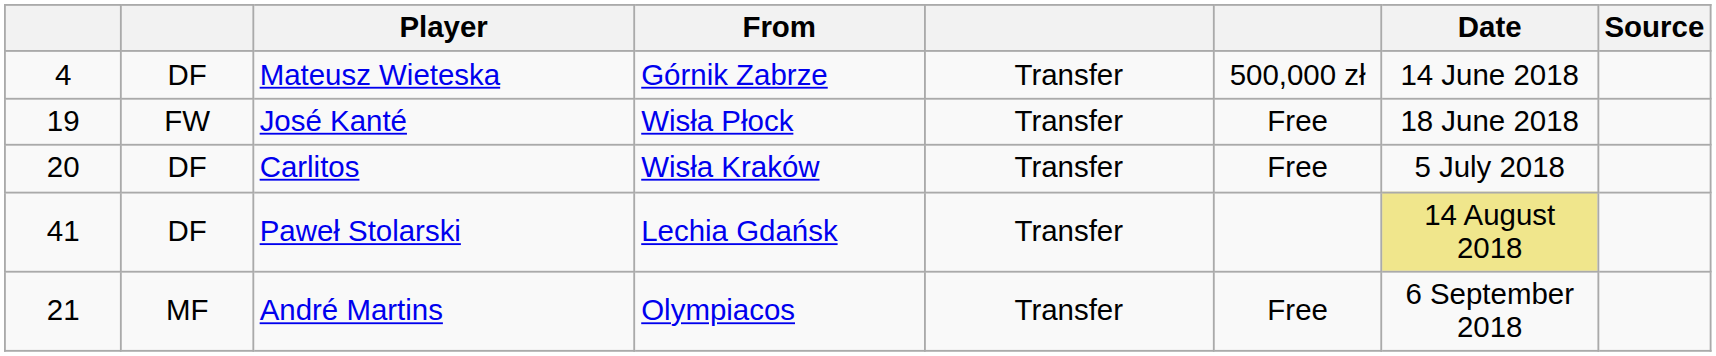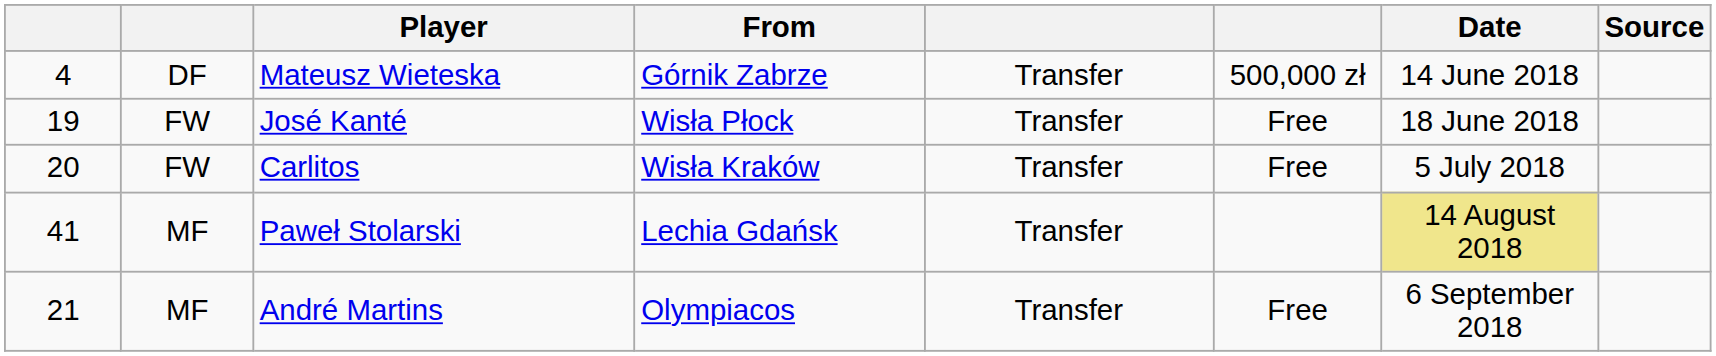Carlitos | column 2: DF -> FW
Paweł Stolarski | column 2: DF -> MF
